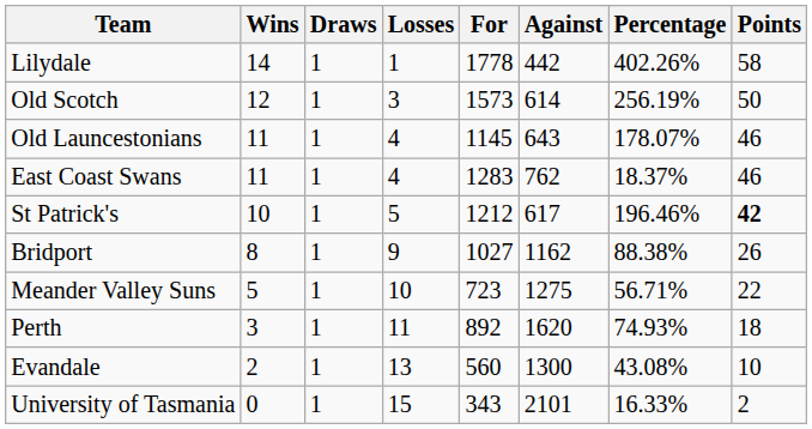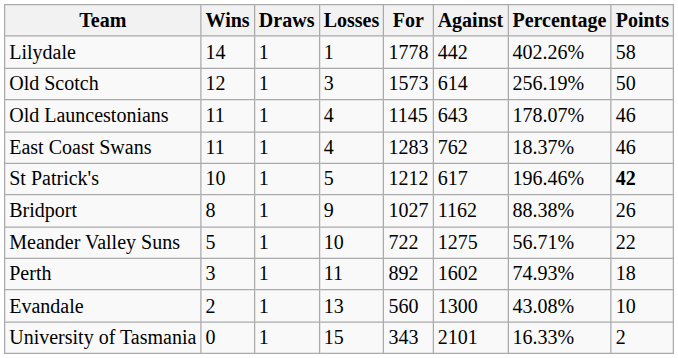Meander Valley Suns | For: 723 -> 722
Perth | Against: 1620 -> 1602
